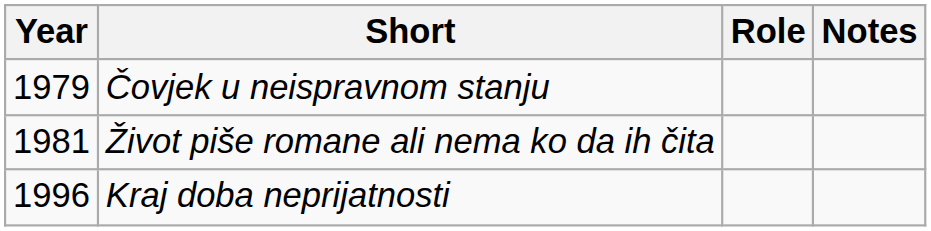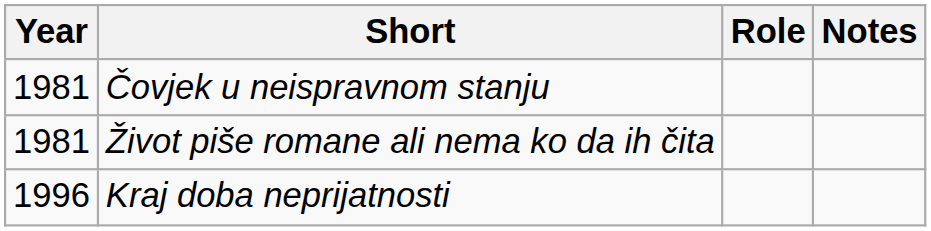Čovjek u neispravnom stanju | Year: 1979 -> 1981
